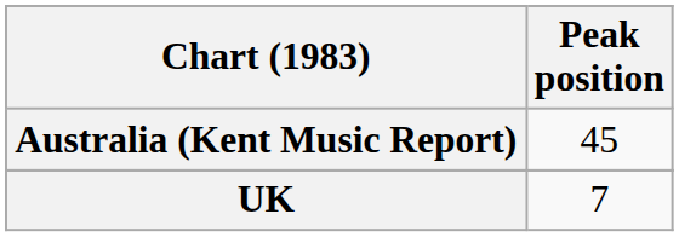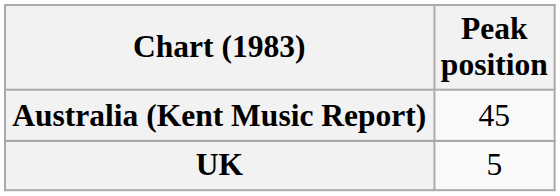UK | Peak position: 7 -> 5
